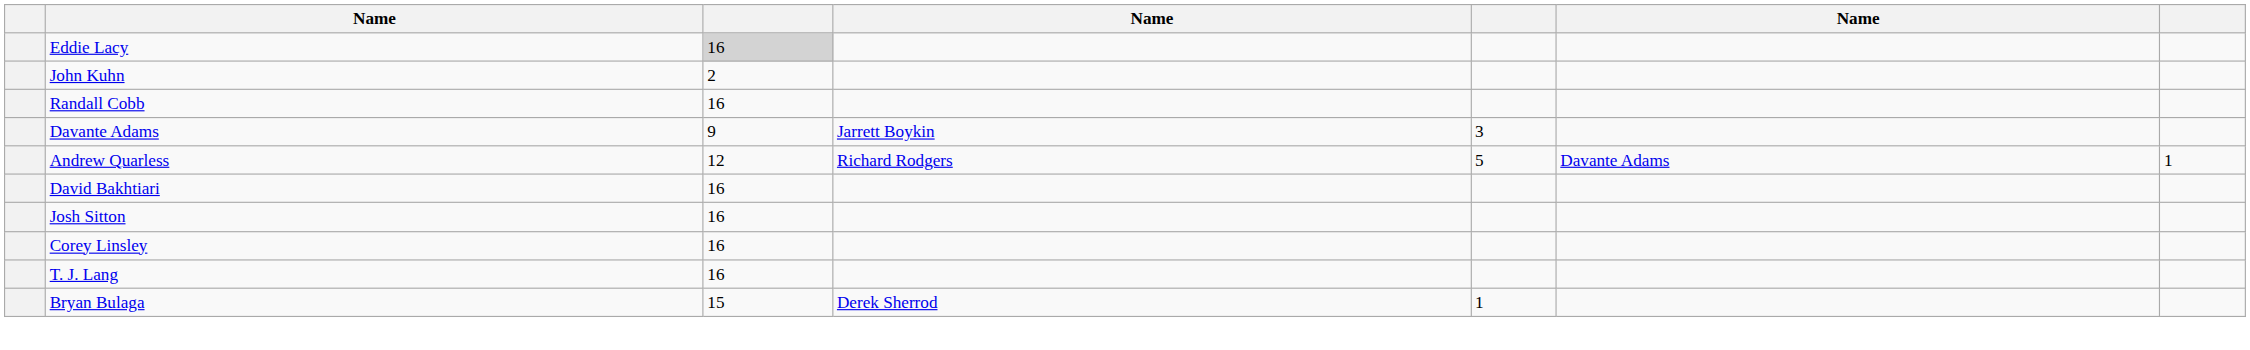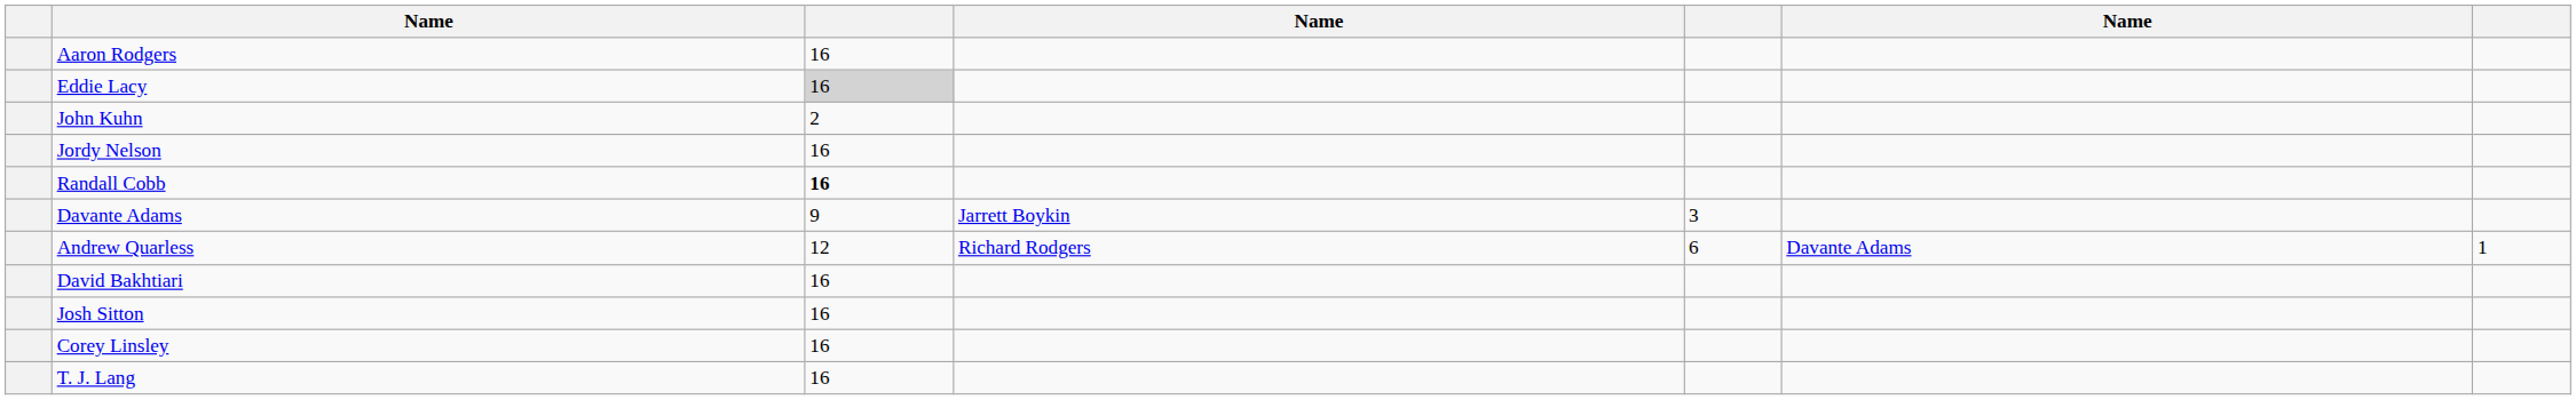+ row: Aaron Rodgers | 16
+ row: Jordy Nelson | 16
Randall Cobb | column 3: normal -> bold
Andrew Quarless | column 5: 5 -> 6
- row: Bryan Bulaga | 15 | Derek Sherrod | 1
